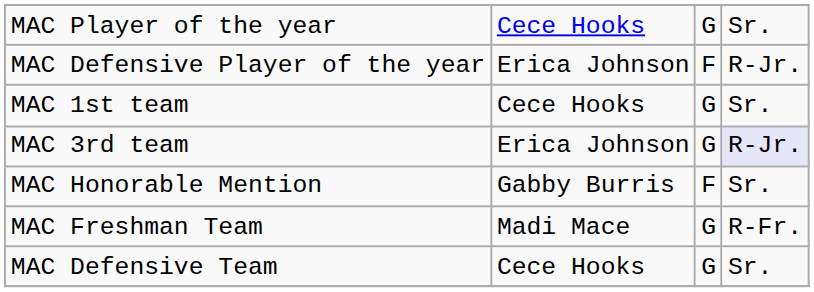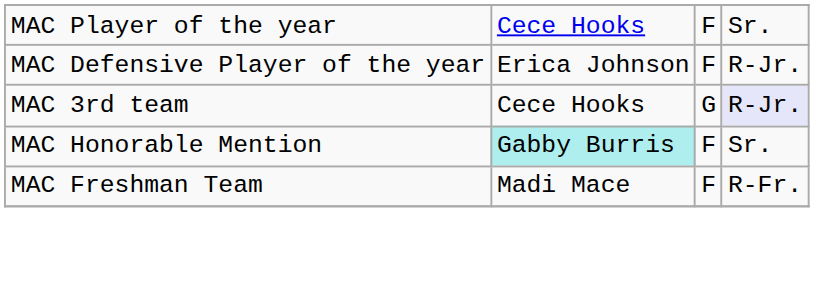MAC Player of the year | column 3: G -> F
- row: MAC 1st team | Cece Hooks | G | Sr.
MAC 3rd team | column 2: Erica Johnson -> Cece Hooks
MAC Honorable Mention | column 2: no background -> paleturquoise background
MAC Freshman Team | column 3: G -> F
- row: MAC Defensive Team | Cece Hooks | G | Sr.
